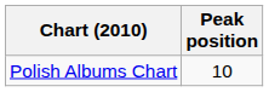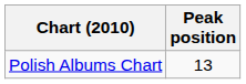Polish Albums Chart | Peak position: 10 -> 13
